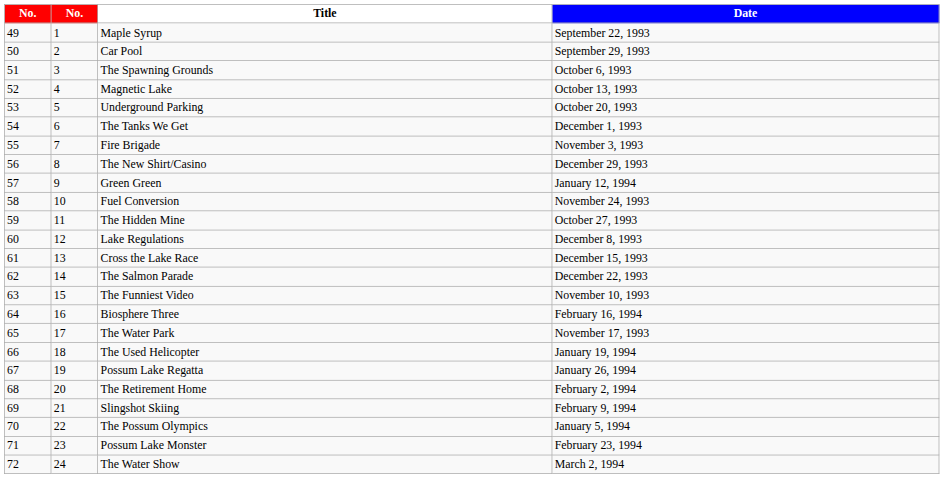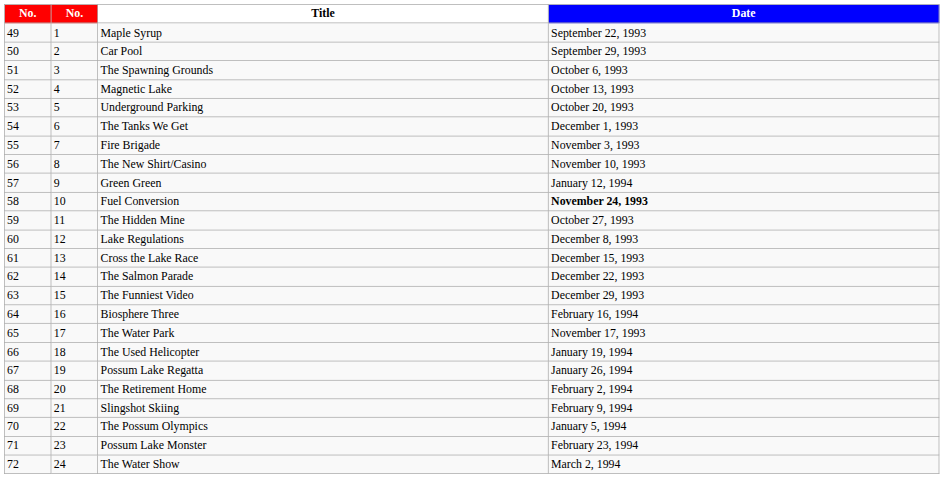The New Shirt/Casino | Date: December 29, 1993 -> November 10, 1993
Fuel Conversion | Date: normal -> bold
The Funniest Video | Date: November 10, 1993 -> December 29, 1993
